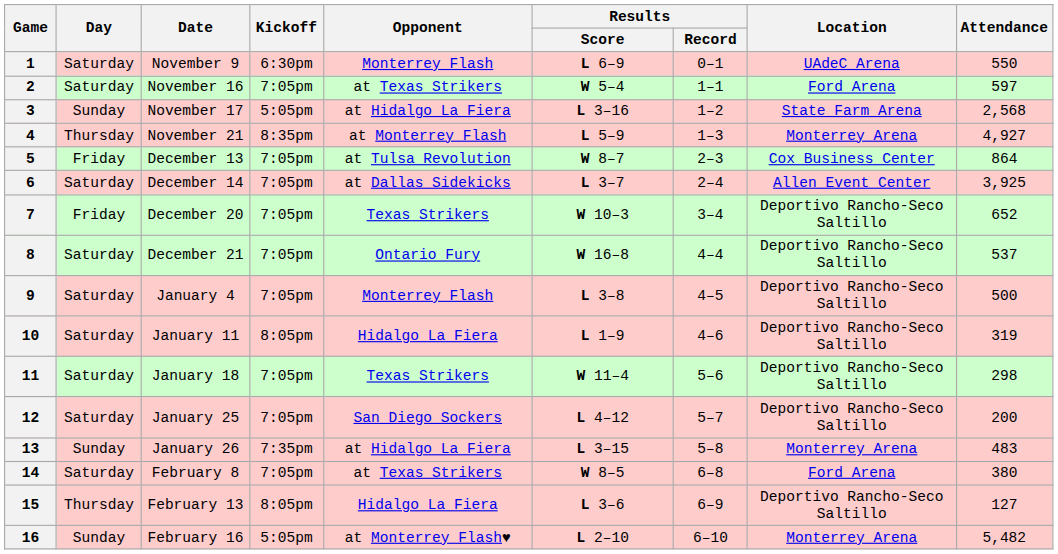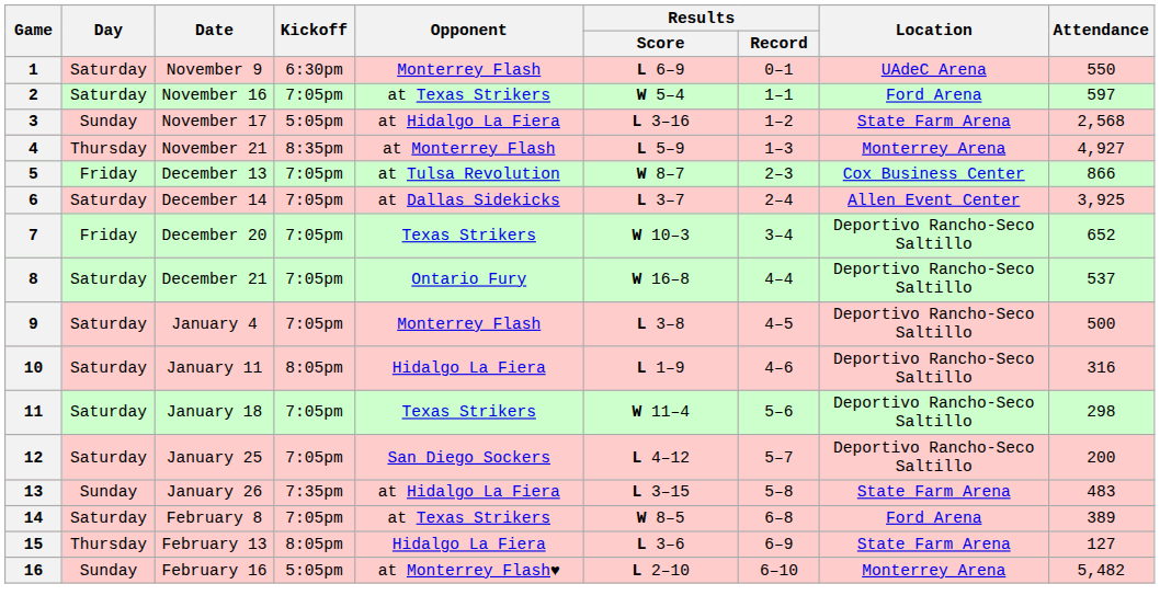5 | Attendance: 864 -> 866
10 | Attendance: 319 -> 316
13 | Location: Monterrey Arena -> State Farm Arena
14 | Attendance: 380 -> 389
15 | Location: Deportivo Rancho-Seco Saltillo -> State Farm Arena
